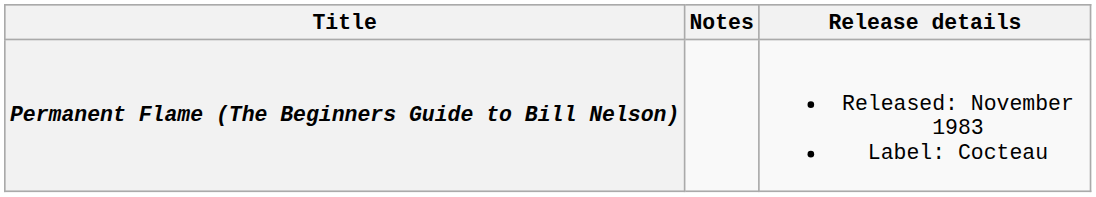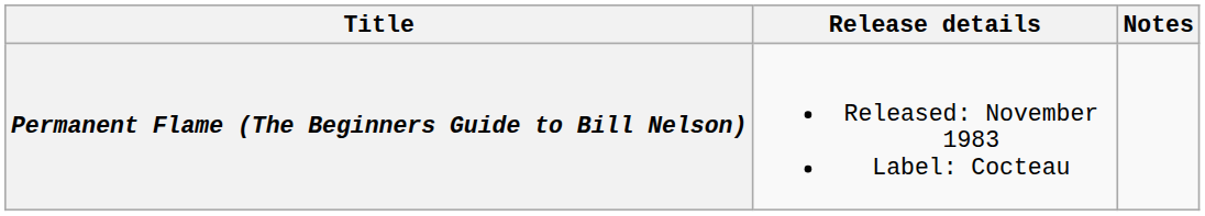columns swapped: Release details <-> Notes
